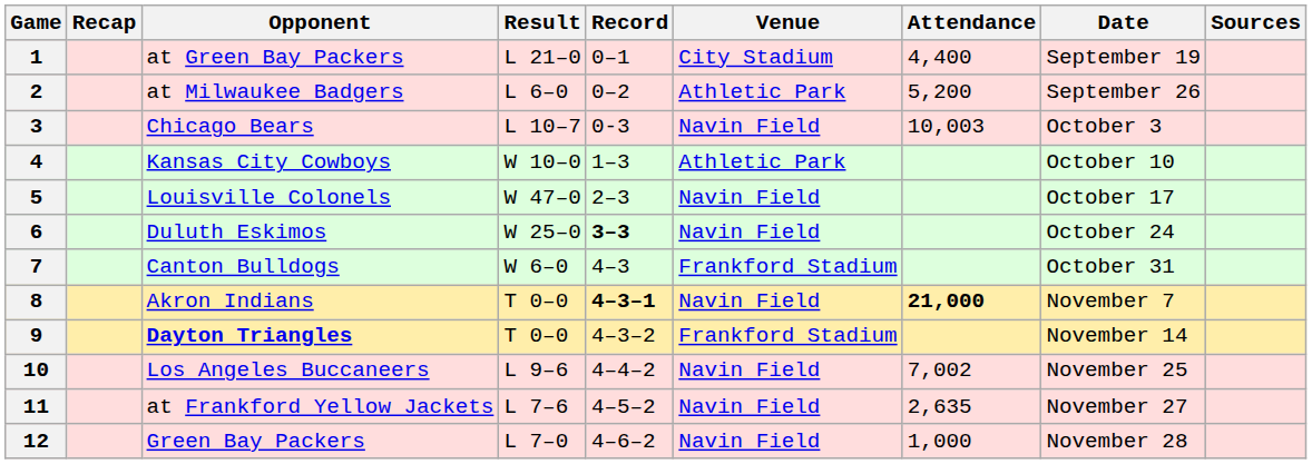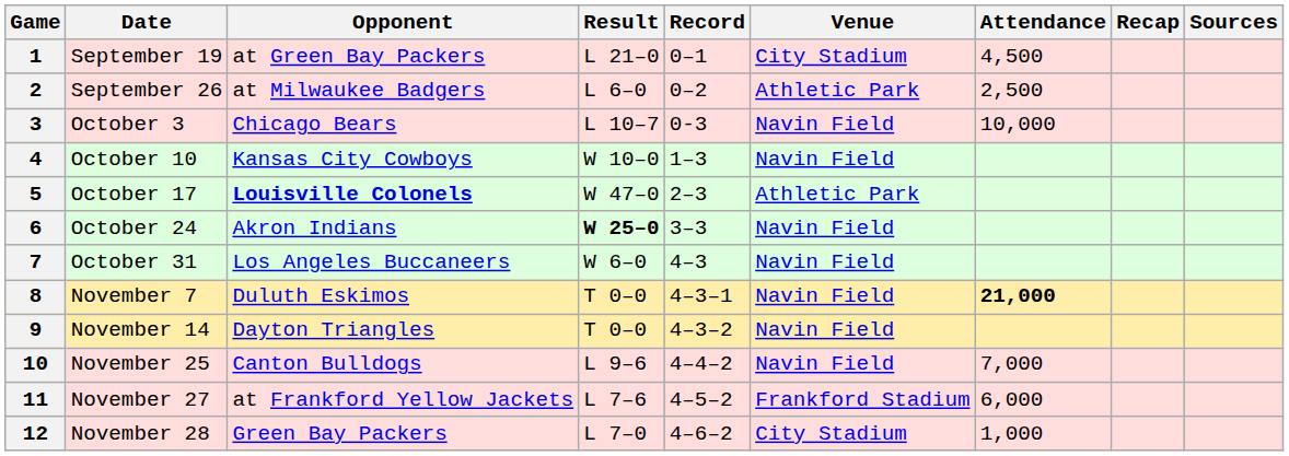columns swapped: Date <-> Recap
1 | Attendance: 4,400 -> 4,500
2 | Attendance: 5,200 -> 2,500
3 | Attendance: 10,003 -> 10,000
4 | Venue: Athletic Park -> Navin Field
5 | Opponent: normal -> bold
5 | Venue: Navin Field -> Athletic Park
6 | Opponent: Duluth Eskimos -> Akron Indians
6 | Result: normal -> bold
6 | Record: bold -> normal
7 | Opponent: Canton Bulldogs -> Los Angeles Buccaneers
7 | Venue: Frankford Stadium -> Navin Field
8 | Opponent: Akron Indians -> Duluth Eskimos
8 | Record: bold -> normal
9 | Opponent: bold -> normal
9 | Venue: Frankford Stadium -> Navin Field
10 | Opponent: Los Angeles Buccaneers -> Canton Bulldogs
10 | Attendance: 7,002 -> 7,000
11 | Venue: Navin Field -> Frankford Stadium
11 | Attendance: 2,635 -> 6,000
12 | Venue: Navin Field -> City Stadium
